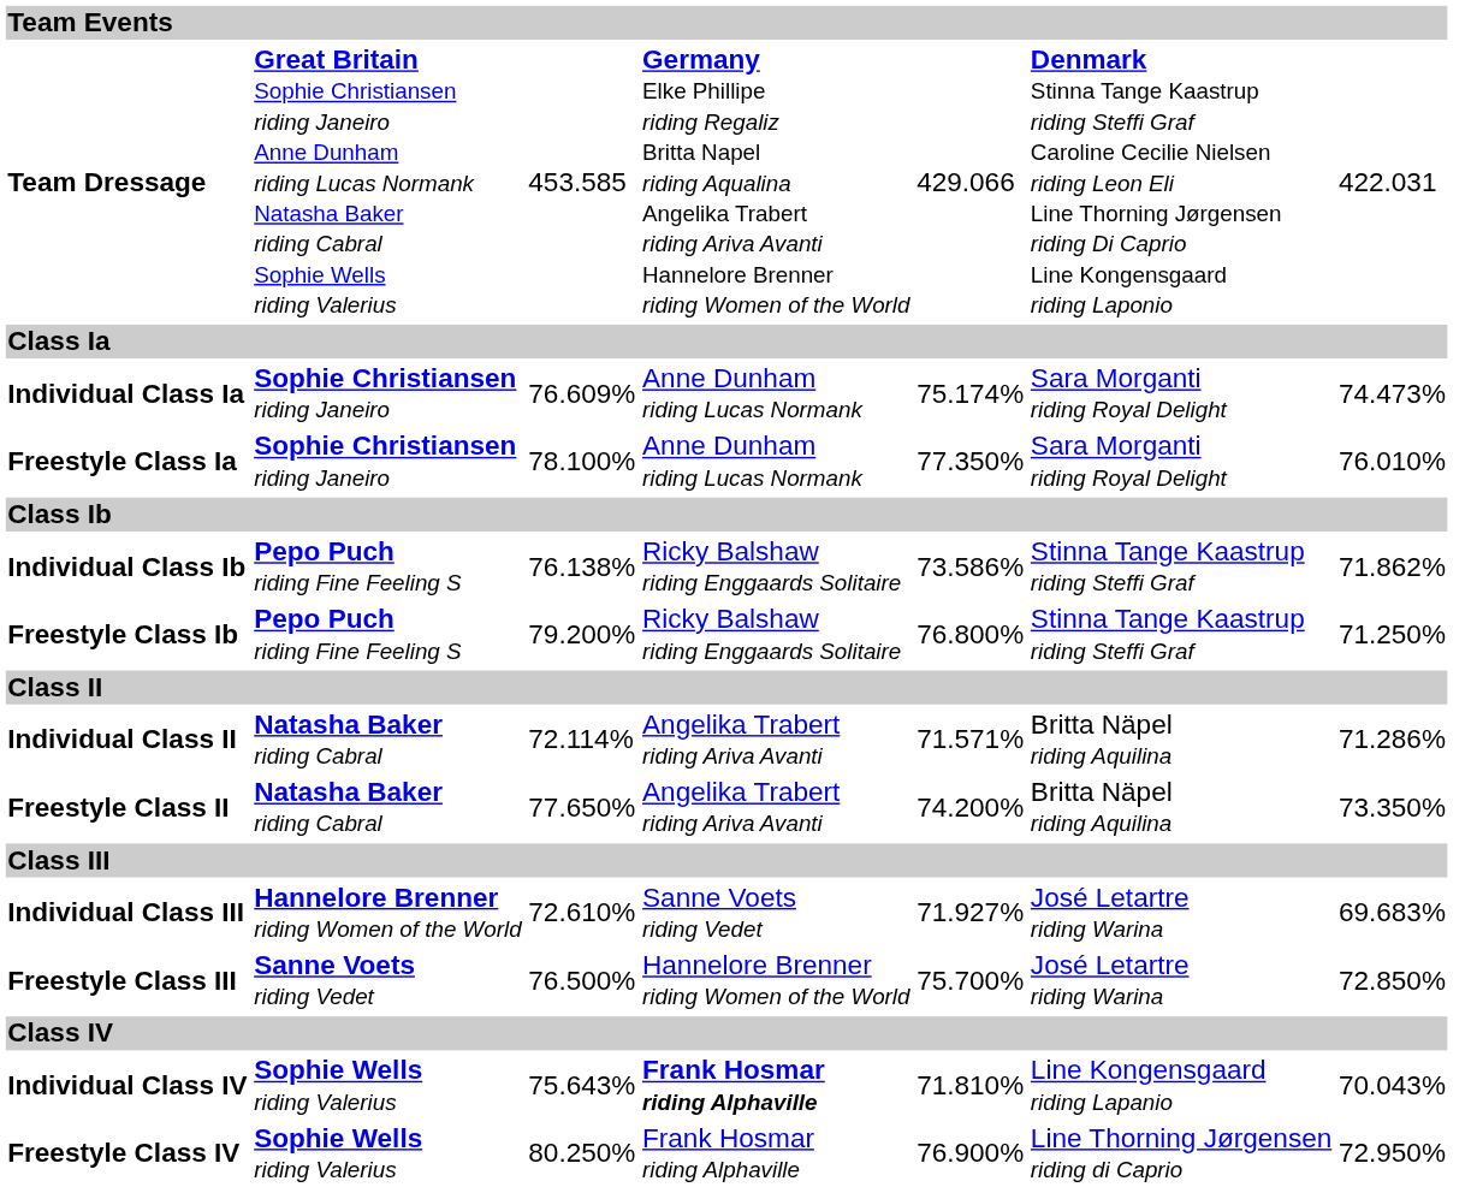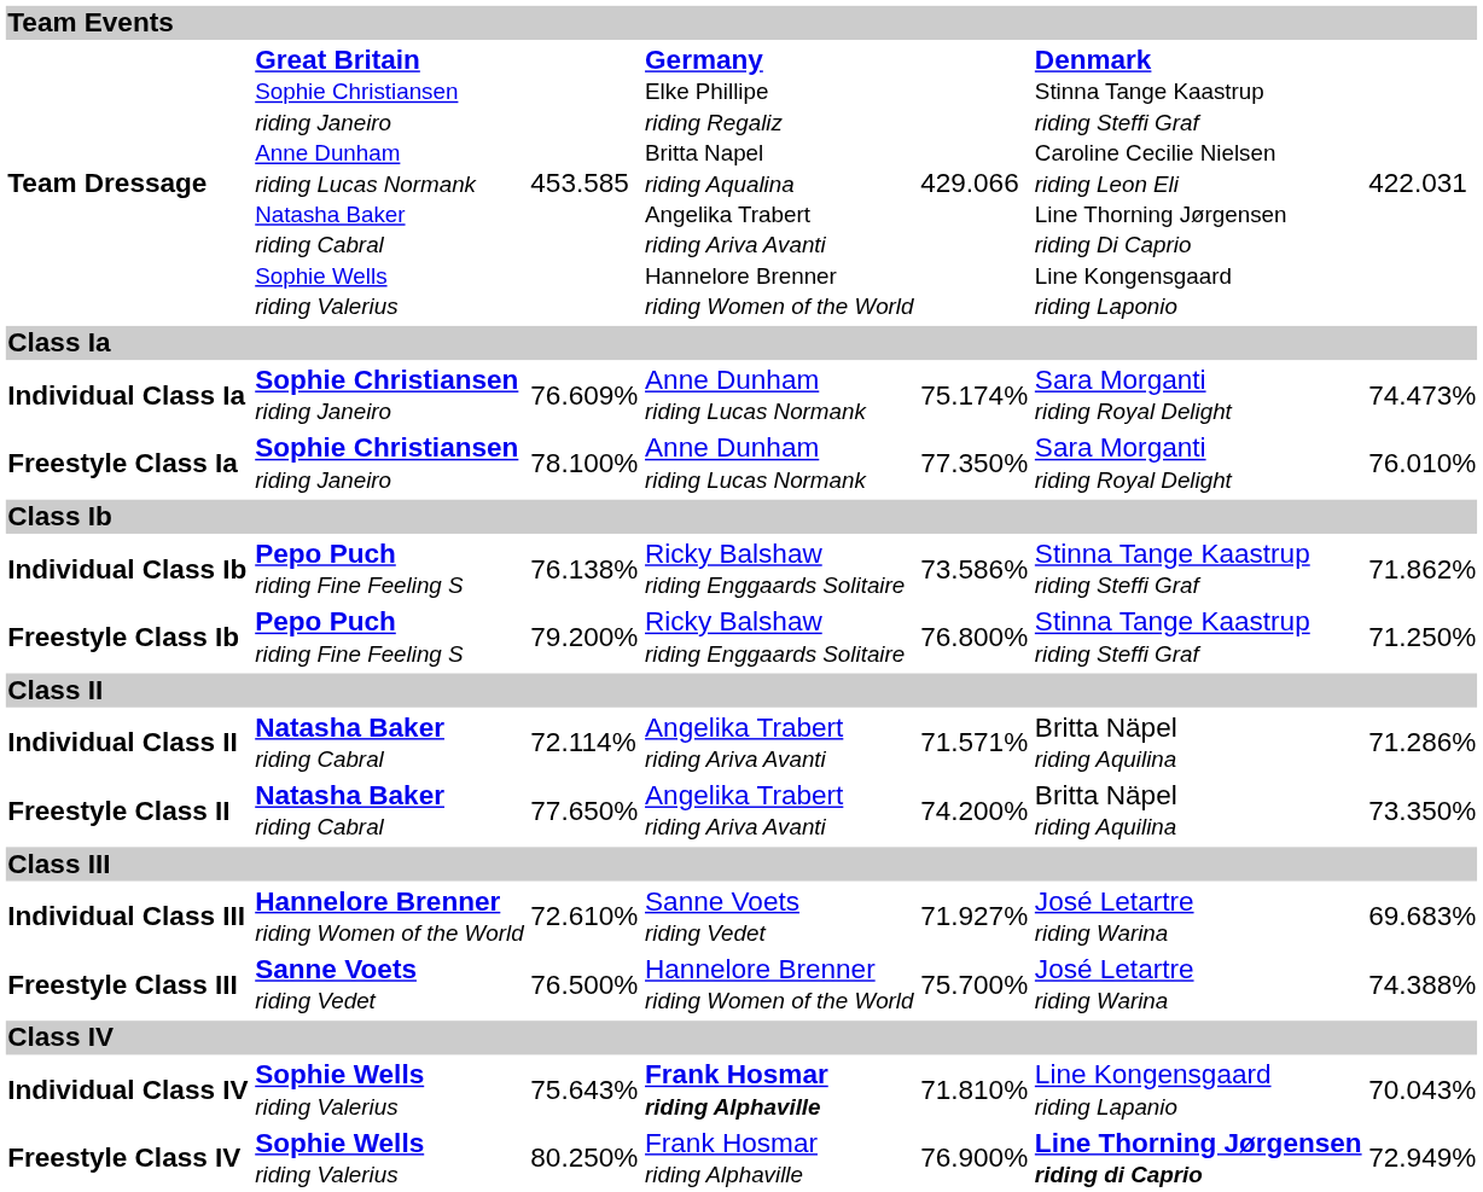Freestyle Class III | column 7: 72.850% -> 74.388%
Freestyle Class IV | column 6: normal -> bold
Freestyle Class IV | column 7: 72.950% -> 72.949%
